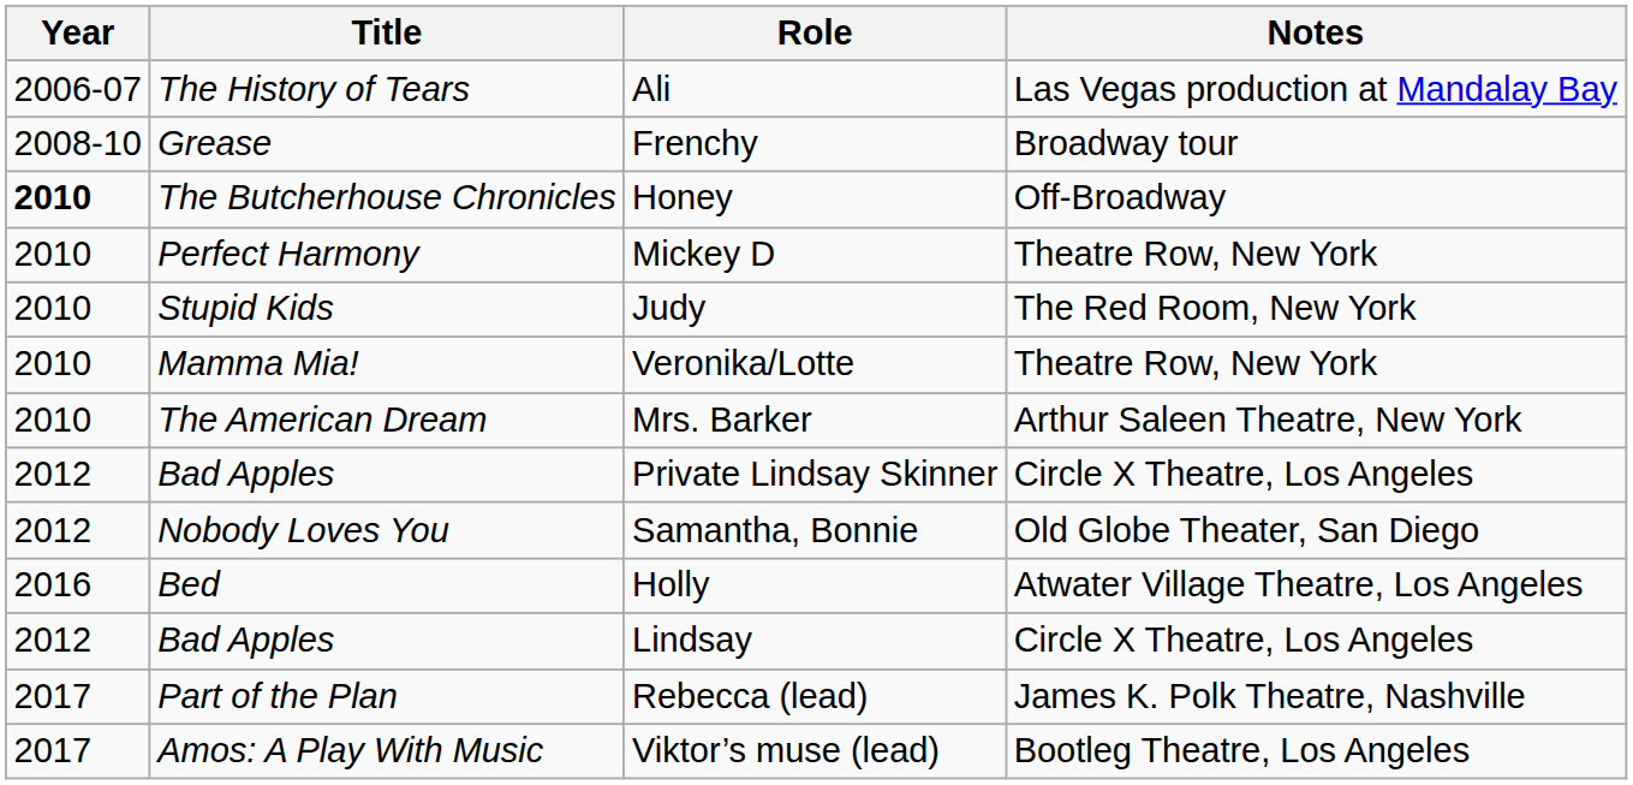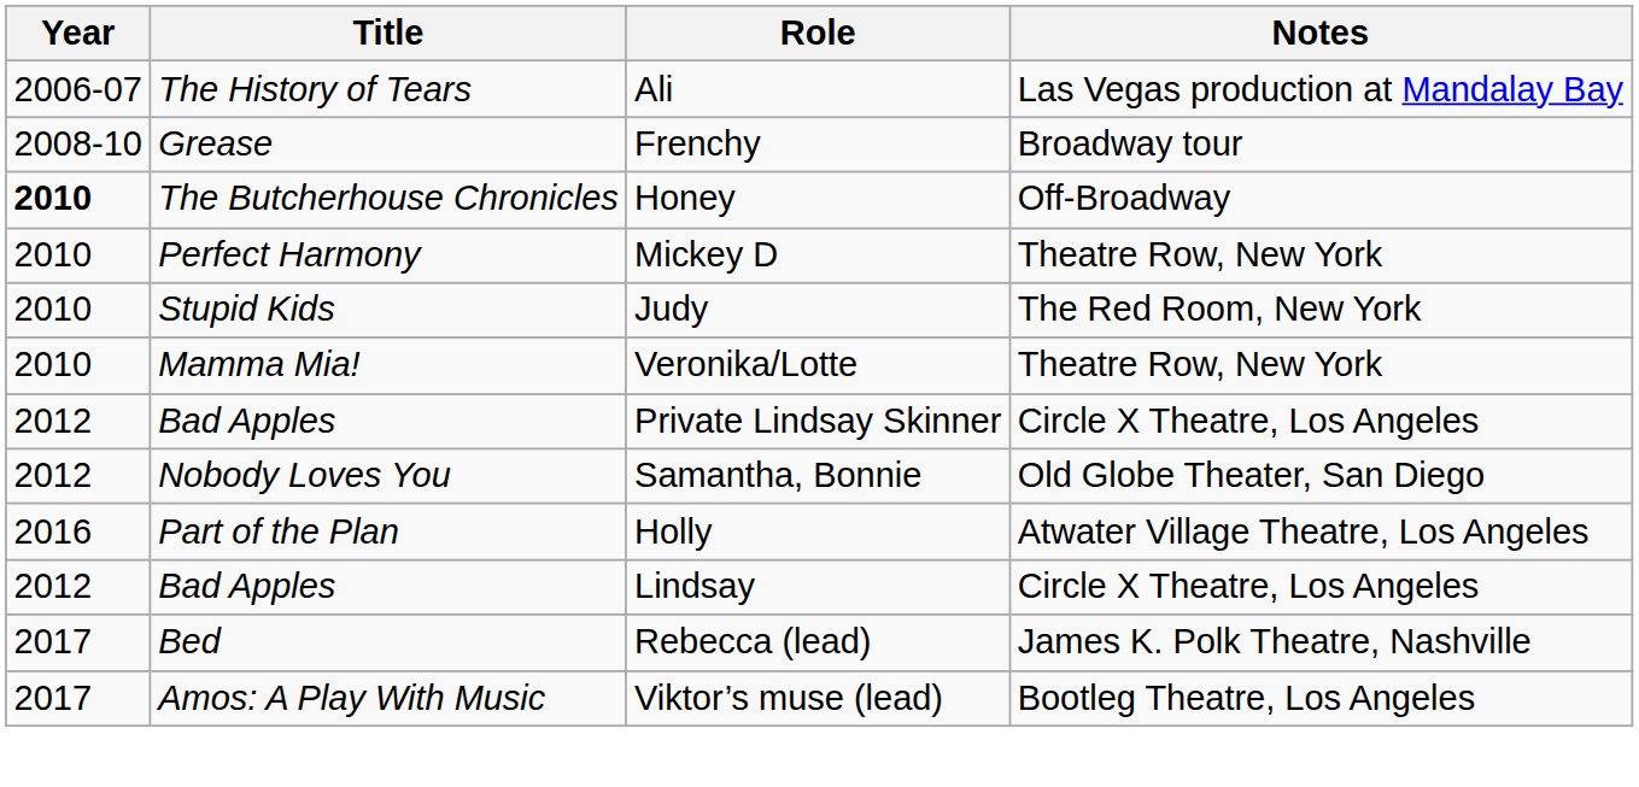- row: 2010 | The American Dream | Mrs. Barker | Arthur Saleen Theatre, New York
Holly | Title: Bed -> Part of the Plan
Rebecca (lead) | Title: Part of the Plan -> Bed
